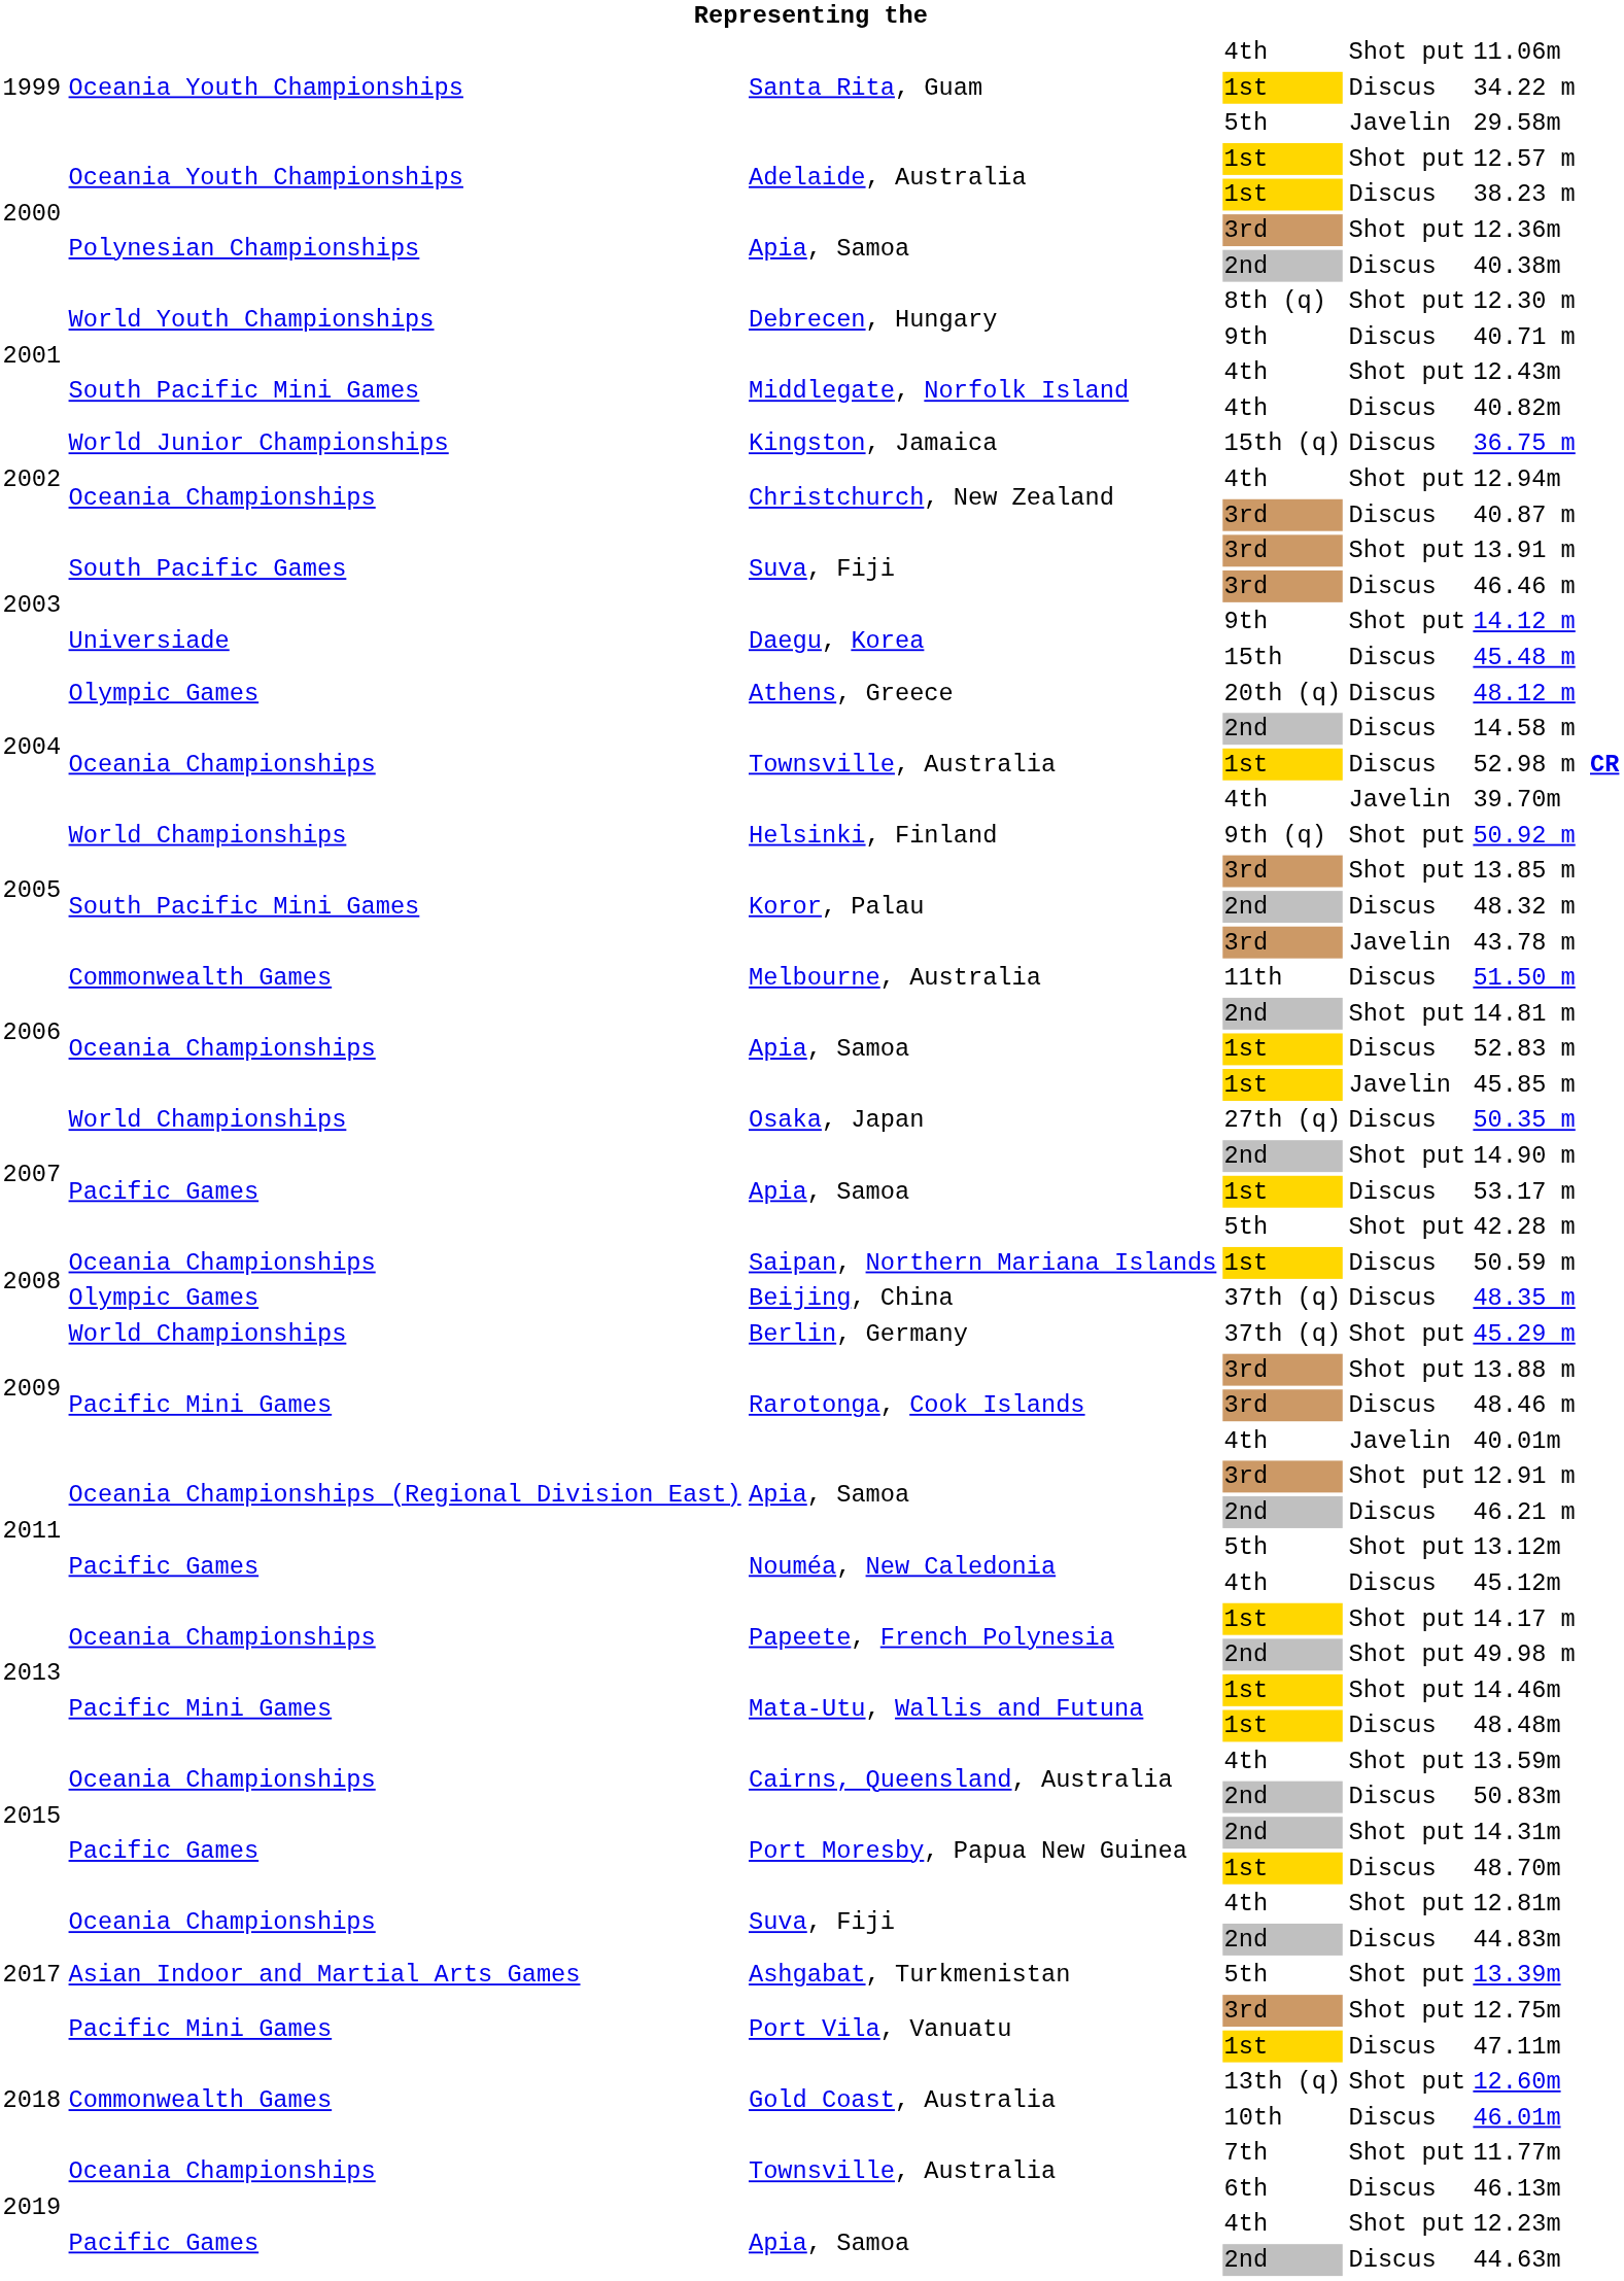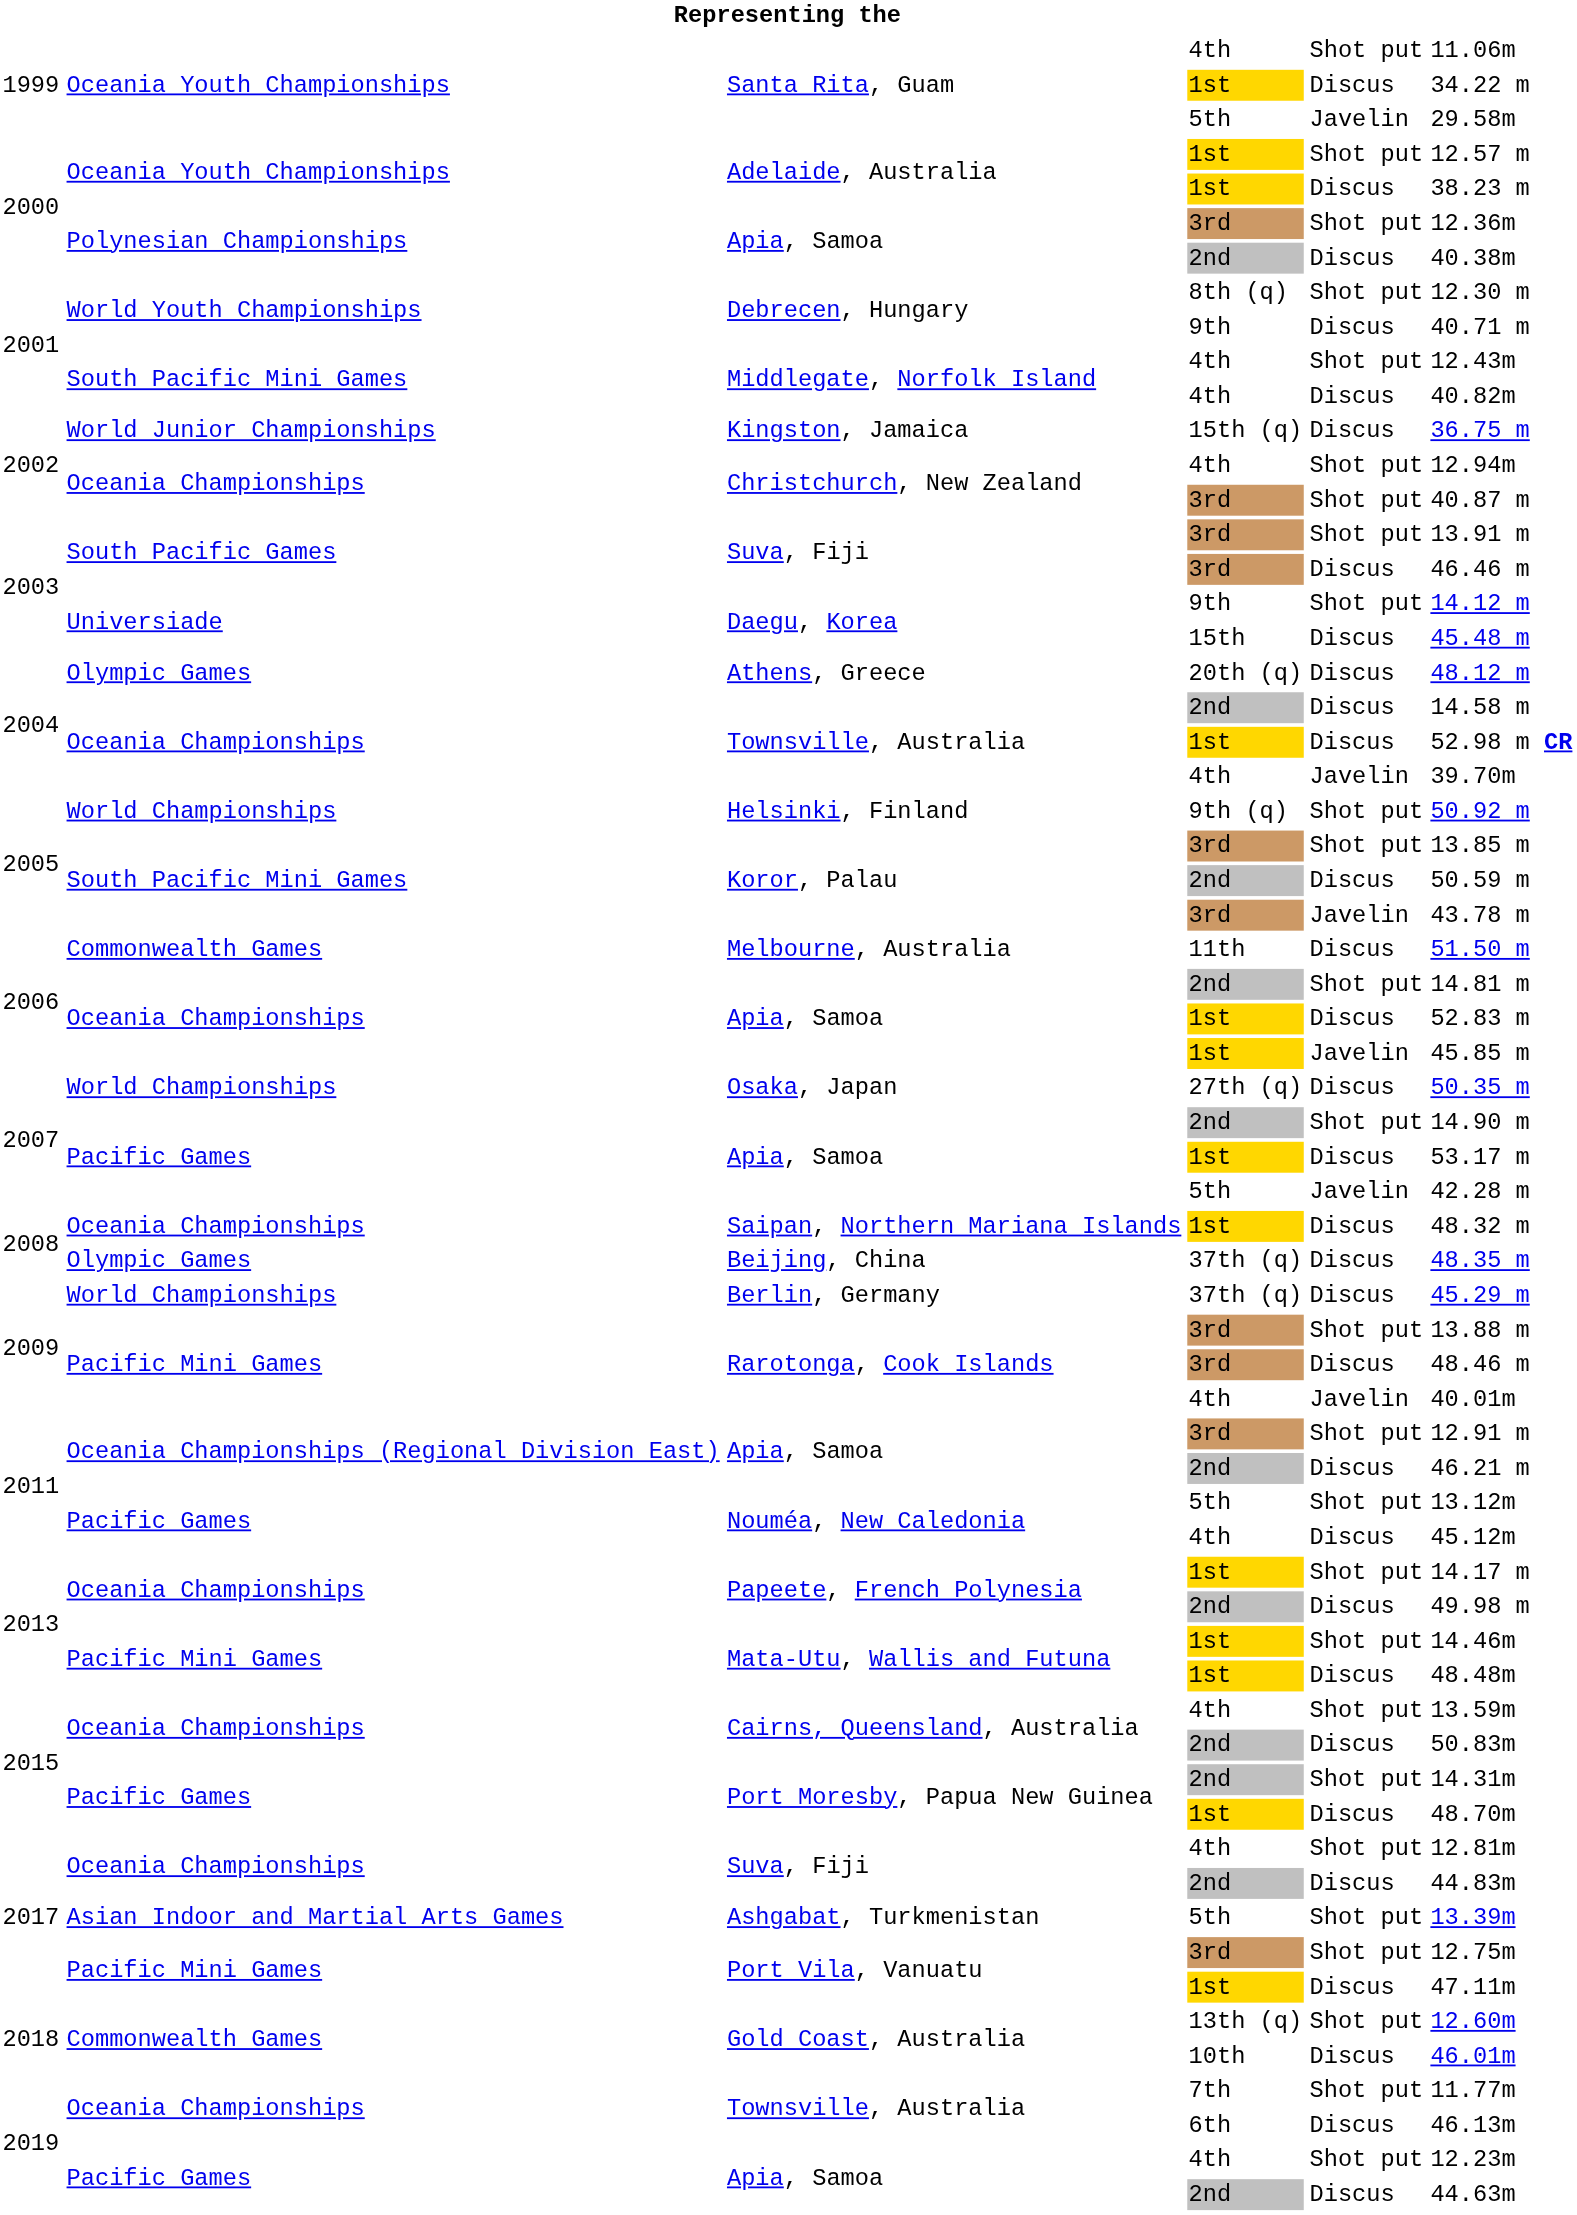Christchurch, New Zealand / 3rd | column 5: Discus -> Shot put
Koror, Palau / 2nd | column 6: 48.32 m -> 50.59 m
Apia, Samoa / 5th | column 5: Shot put -> Javelin
Saipan, Northern Mariana Islands | column 6: 50.59 m -> 48.32 m
Berlin, Germany | column 5: Shot put -> Discus
Papeete, French Polynesia / 2nd | column 5: Shot put -> Discus
